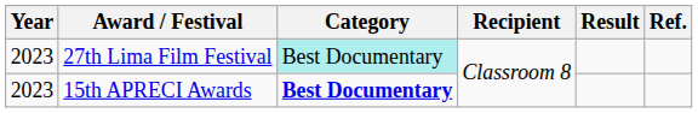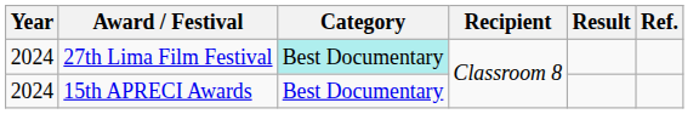27th Lima Film Festival | Year: 2023 -> 2024
15th APRECI Awards | Year: 2023 -> 2024
15th APRECI Awards | Category: bold -> normal
